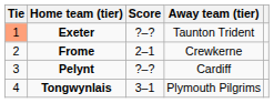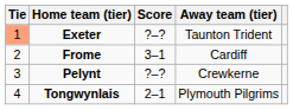Frome | Score: 2–1 -> 3–1
Frome | Away team (tier): Crewkerne -> Cardiff
Pelynt | Away team (tier): Cardiff -> Crewkerne
Tongwynlais | Score: 3–1 -> 2–1
